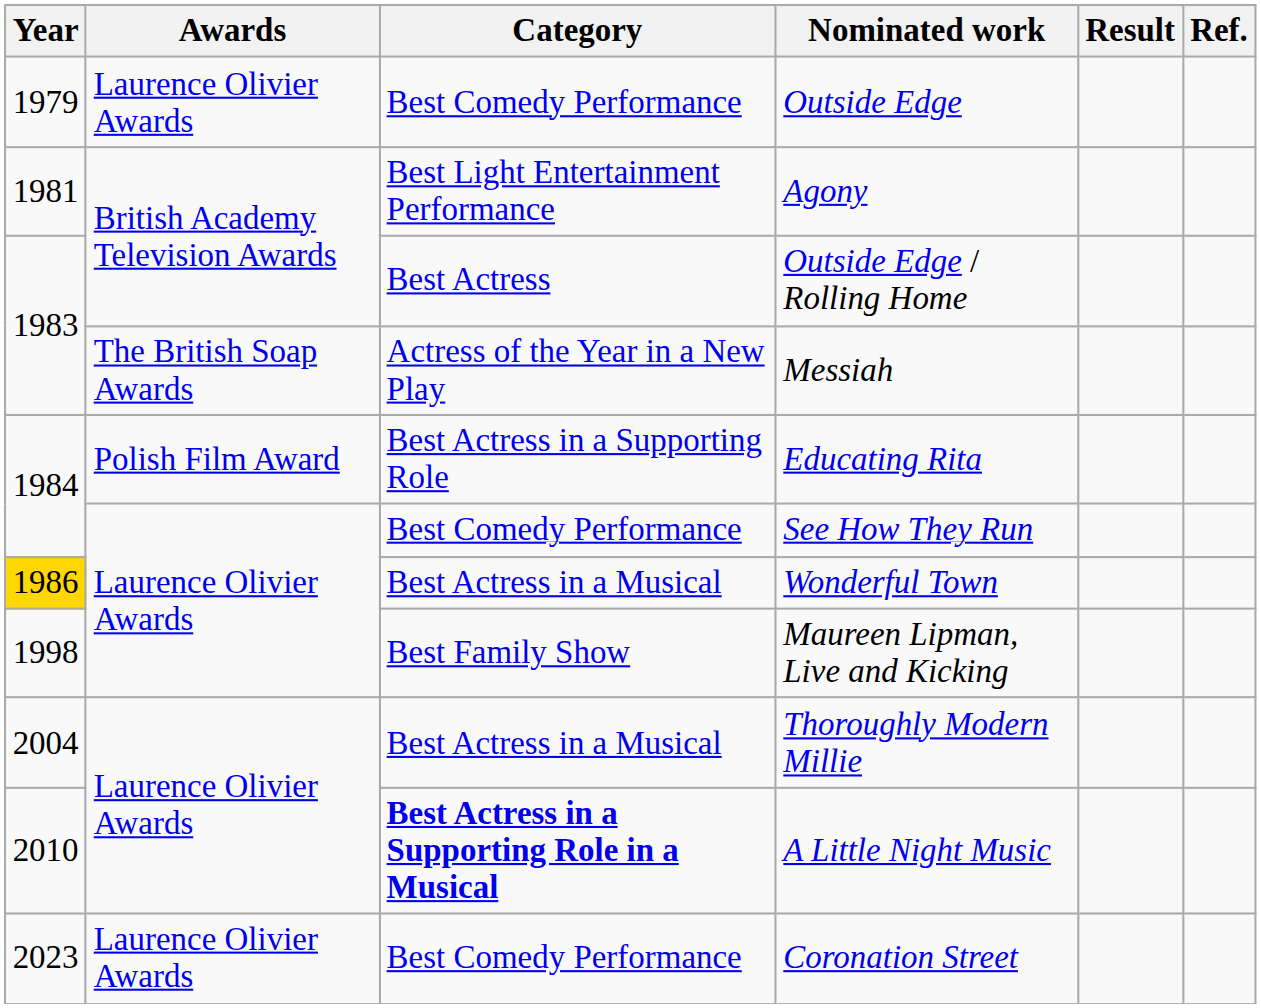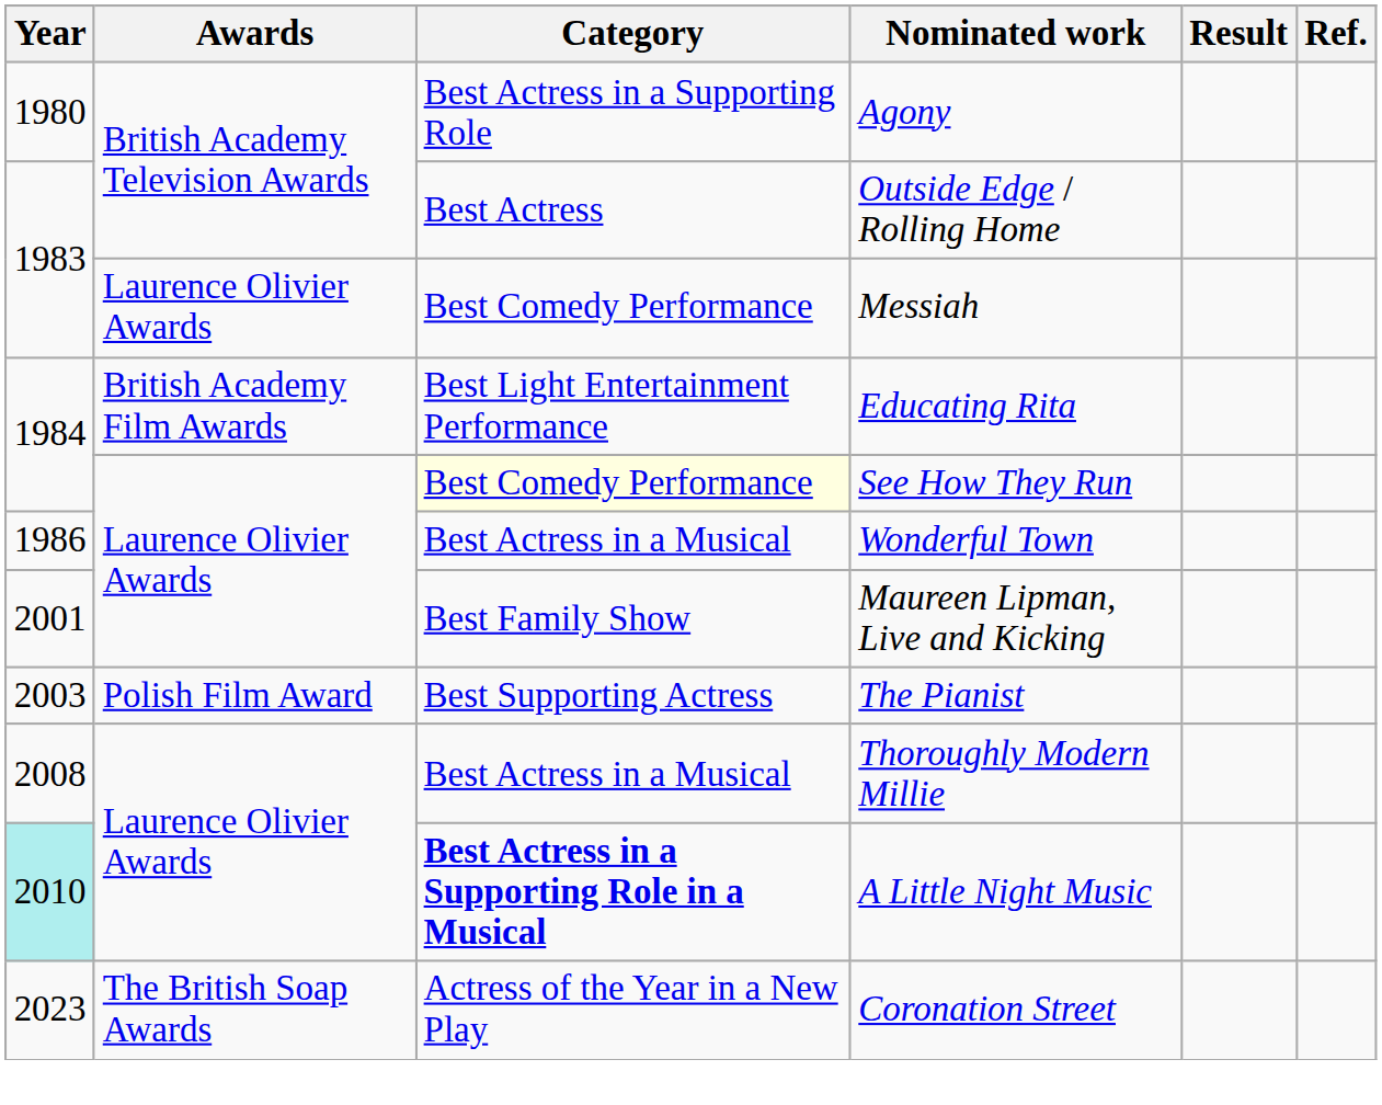- row: 1979 | Laurence Olivier Awards | Best Comedy Performance | Outside Edge
Agony | Year: 1981 -> 1980
Agony | Category: Best Light Entertainment Performance -> Best Actress in a Supporting Role
Messiah | Awards: The British Soap Awards -> Laurence Olivier Awards
Messiah | Category: Actress of the Year in a New Play -> Best Comedy Performance
Educating Rita | Awards: Polish Film Award -> British Academy Film Awards
Educating Rita | Category: Best Actress in a Supporting Role -> Best Light Entertainment Performance
See How They Run | Category: no background -> lightyellow background
Wonderful Town | Year: gold background -> no background
Maureen Lipman, Live and Kicking | Year: 1998 -> 2001
+ row: 2003 | Polish Film Award | Best Supporting Actress | The Pianist
Thoroughly Modern Millie | Year: 2004 -> 2008
A Little Night Music | Year: no background -> paleturquoise background
Coronation Street | Awards: Laurence Olivier Awards -> The British Soap Awards
Coronation Street | Category: Best Comedy Performance -> Actress of the Year in a New Play
